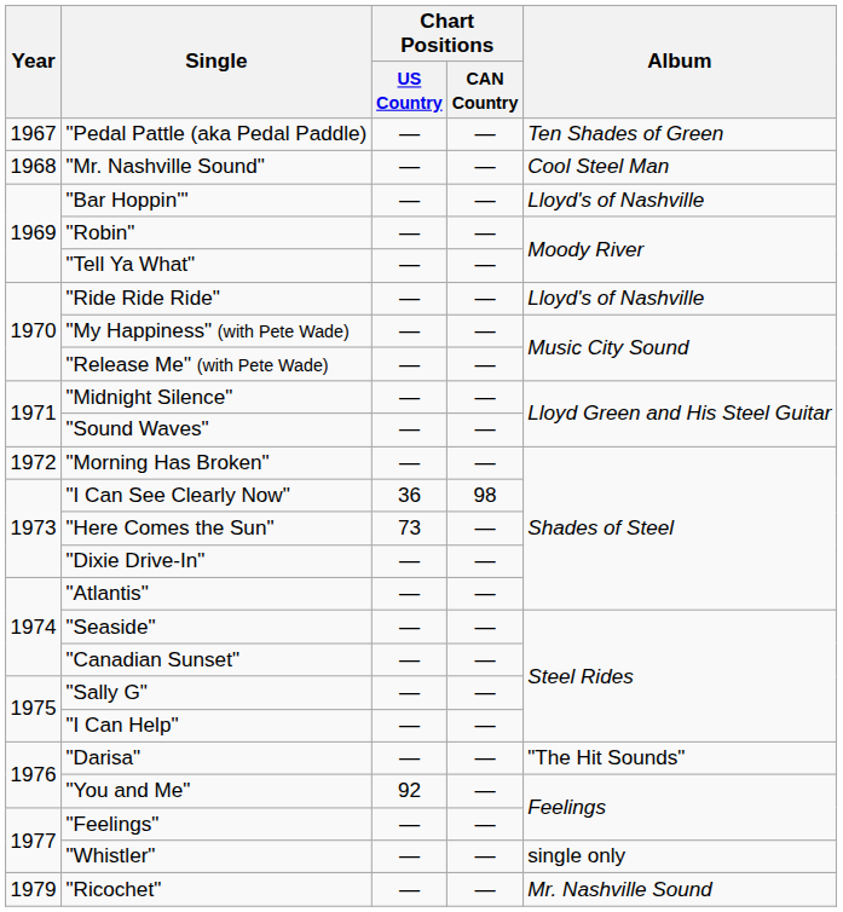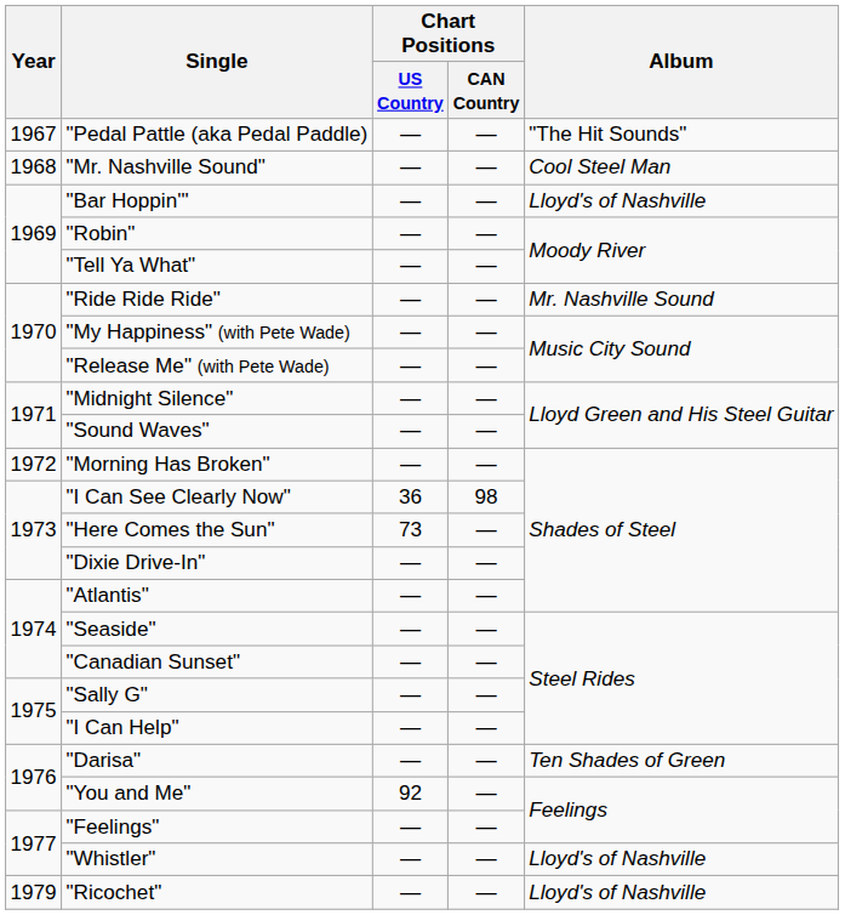"Pedal Pattle (aka Pedal Paddle) | Album: Ten Shades of Green -> "The Hit Sounds"
"Ride Ride Ride" | Album: Lloyd's of Nashville -> Mr. Nashville Sound
"Darisa" | Album: "The Hit Sounds" -> Ten Shades of Green
"Whistler" | Album: single only -> Lloyd's of Nashville
"Ricochet" | Album: Mr. Nashville Sound -> Lloyd's of Nashville
